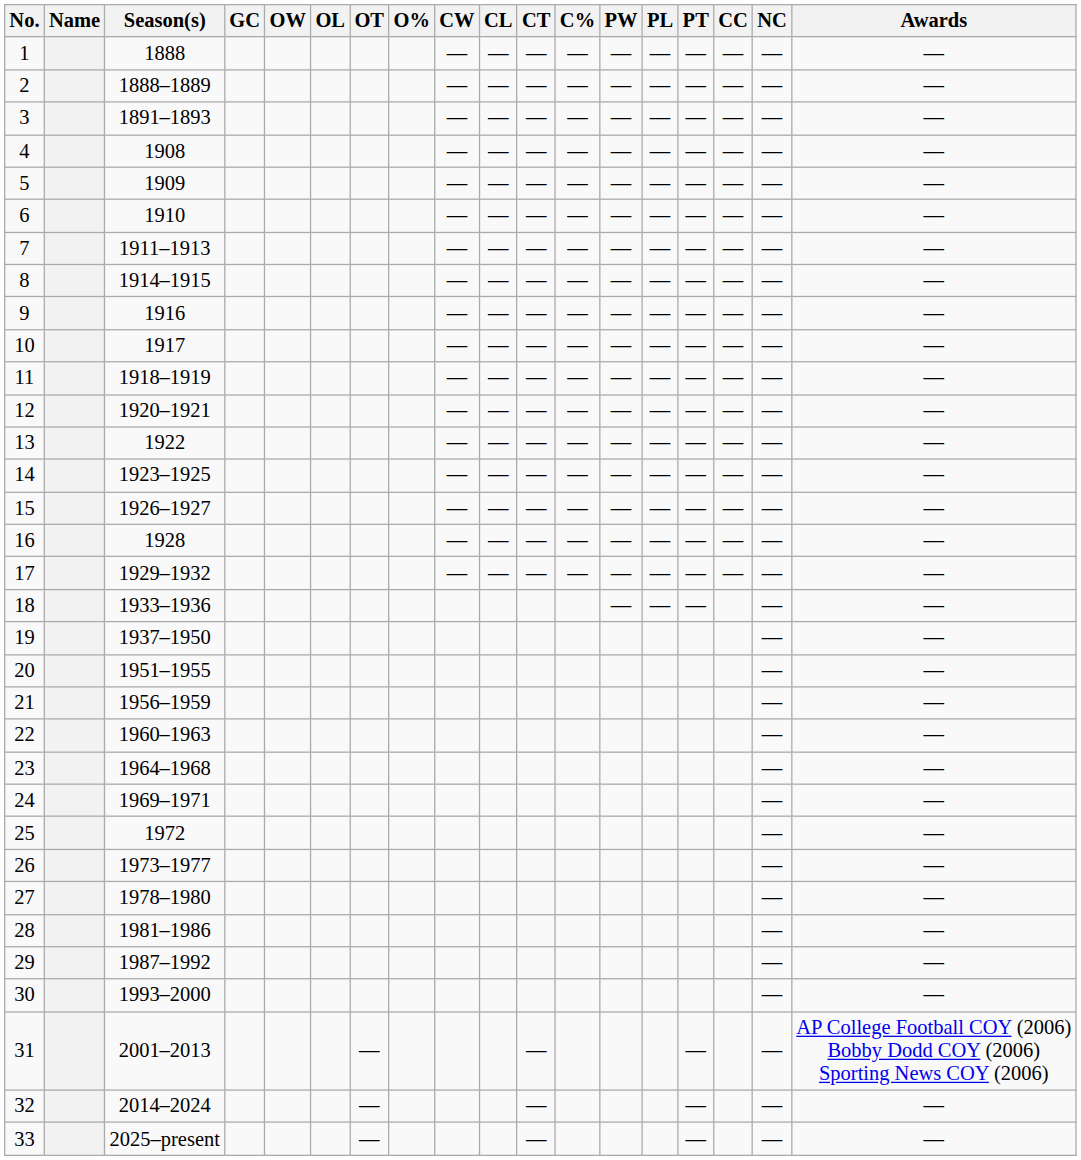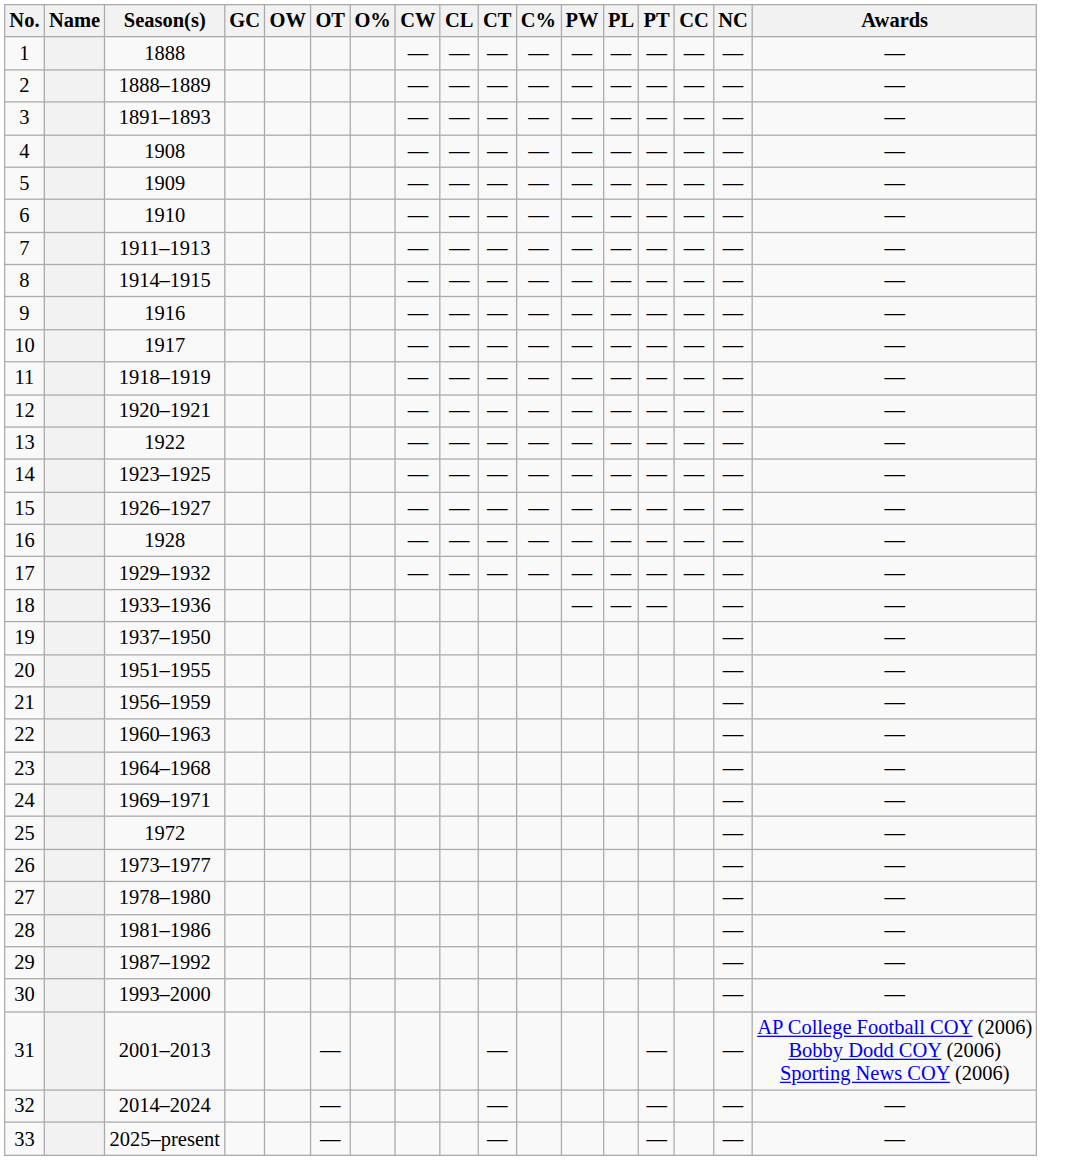- column: OL
